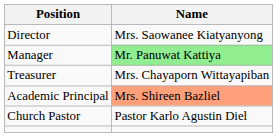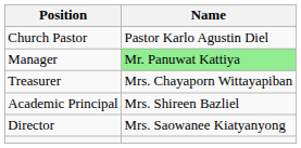rows swapped: Director <-> Church Pastor
Academic Principal | Name: lightsalmon background -> no background
